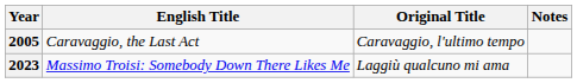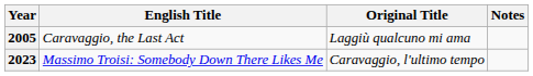2005 | Original Title: Caravaggio, l'ultimo tempo -> Laggiù qualcuno mi ama
2023 | Original Title: Laggiù qualcuno mi ama -> Caravaggio, l'ultimo tempo
